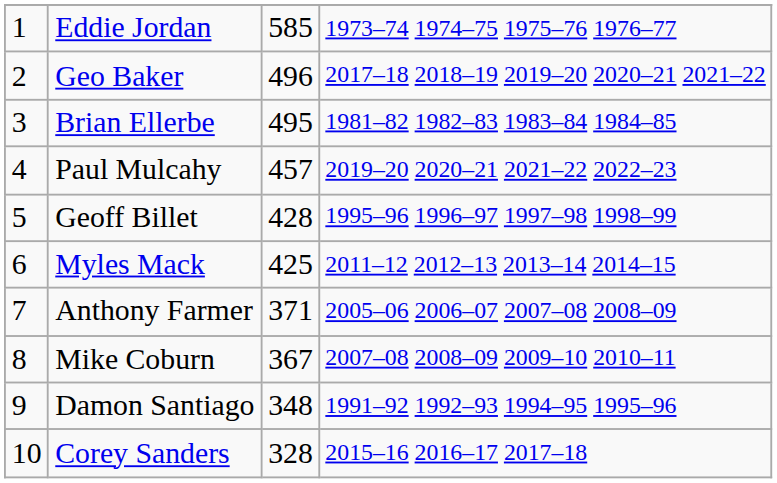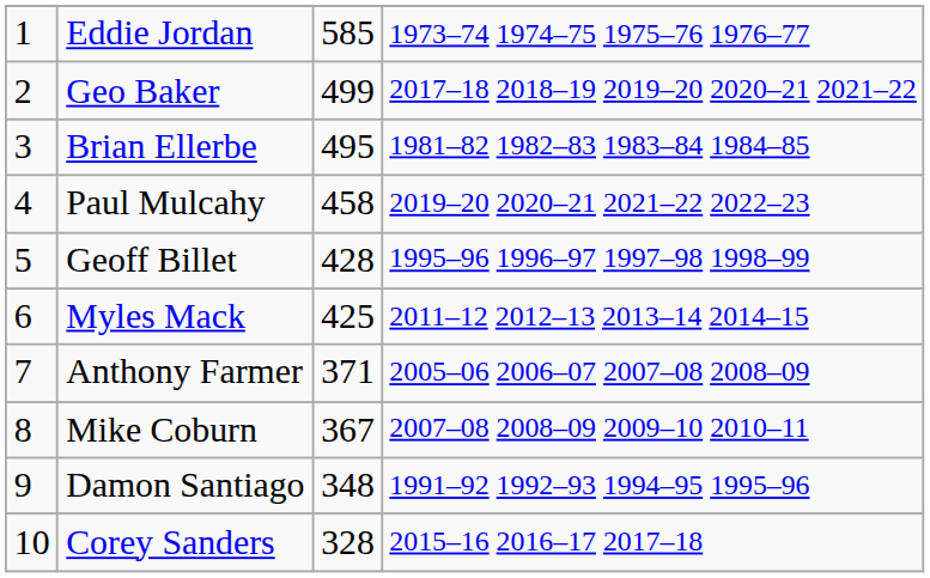Geo Baker | column 3: 496 -> 499
Paul Mulcahy | column 3: 457 -> 458
